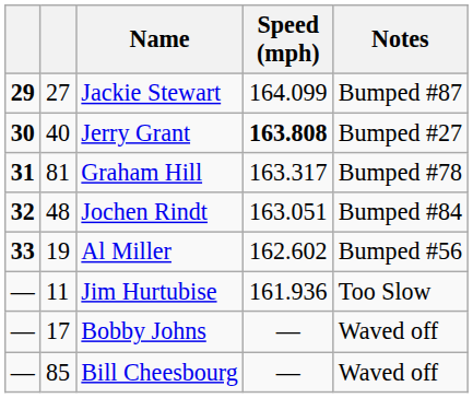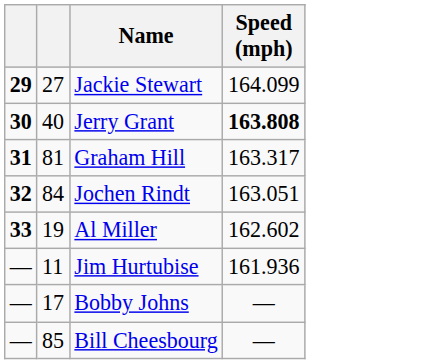- column: Notes | Bumped #87 | Bumped #27 | Bumped #78 | Bumped #84 | Bumped #56 | Too Slow | Waved off | Waved off
Jochen Rindt | column 2: 48 -> 84
